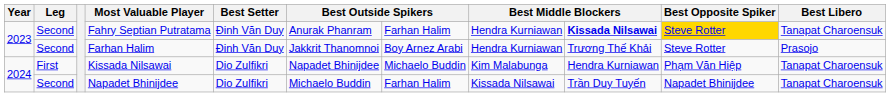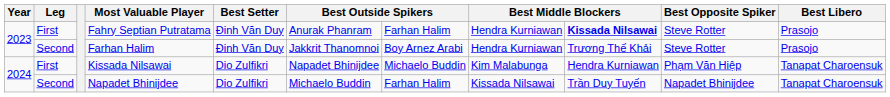Fahry Septian Putratama | Leg: Second -> First
Fahry Septian Putratama | Best Opposite Spiker: gold background -> no background
Fahry Septian Putratama | Best Libero: Tanapat Charoensuk -> Prasojo
